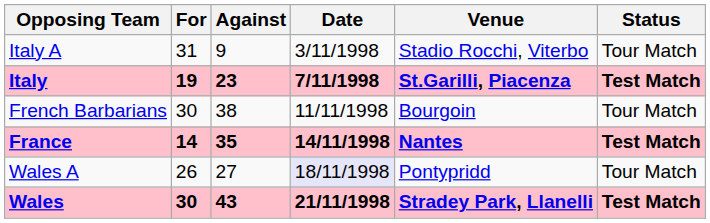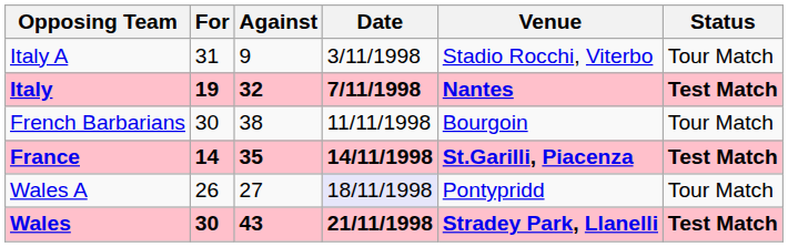Italy | Against: 23 -> 32
Italy | Venue: St.Garilli, Piacenza -> Nantes
France | Venue: Nantes -> St.Garilli, Piacenza
